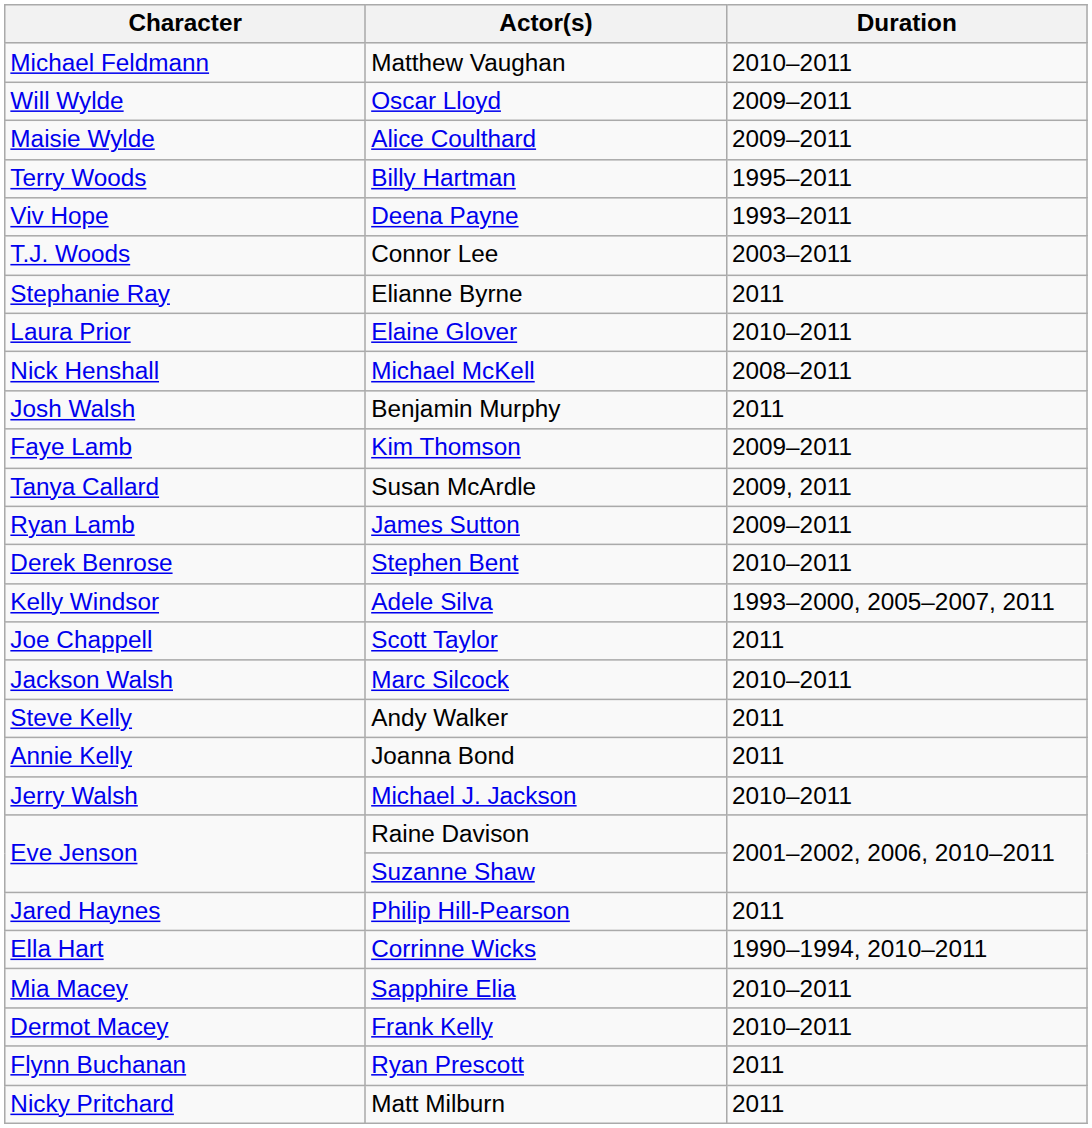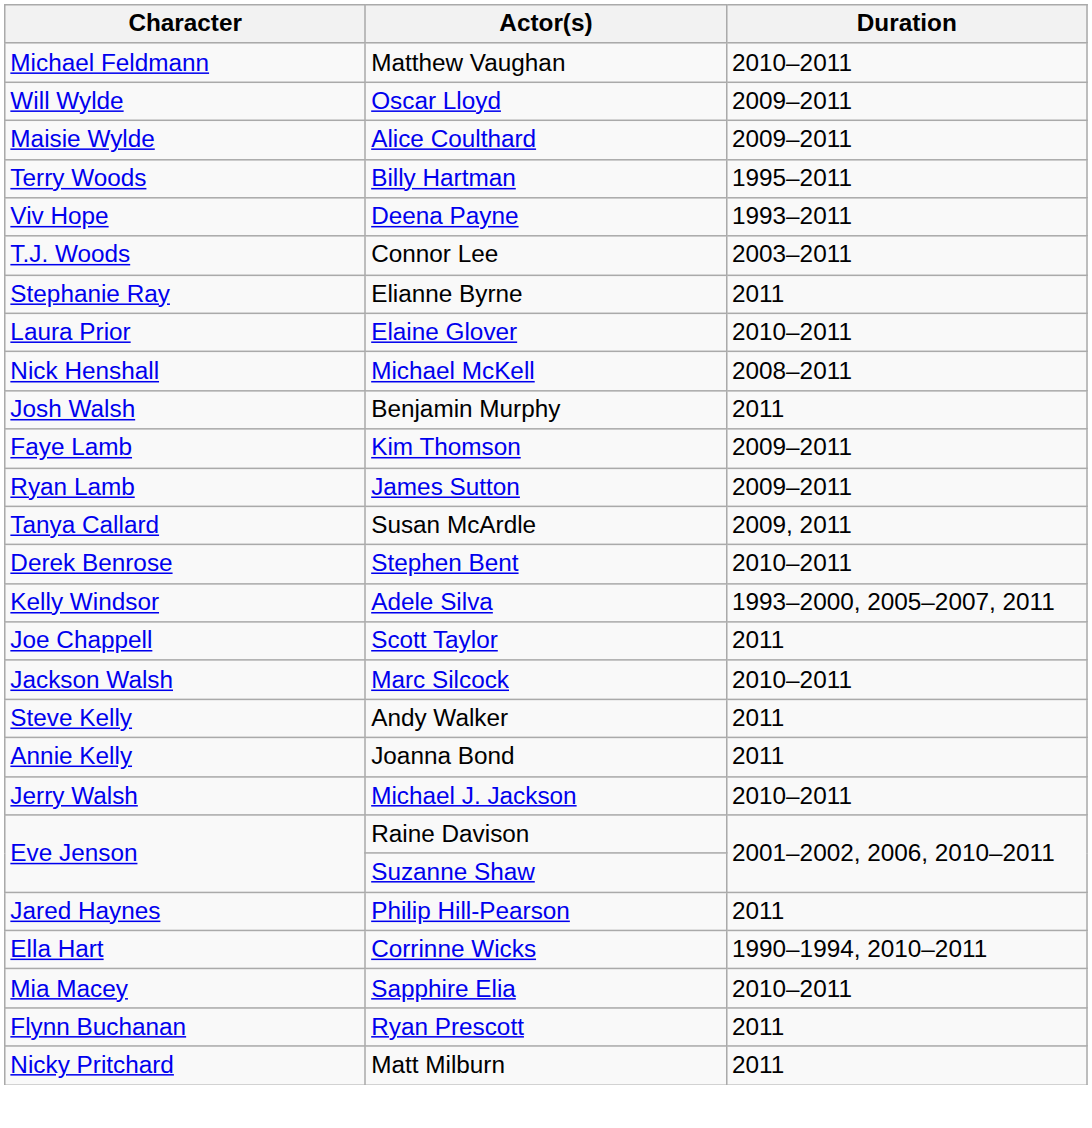rows swapped: Susan McArdle <-> James Sutton
- row: Dermot Macey | Frank Kelly | 2010–2011
